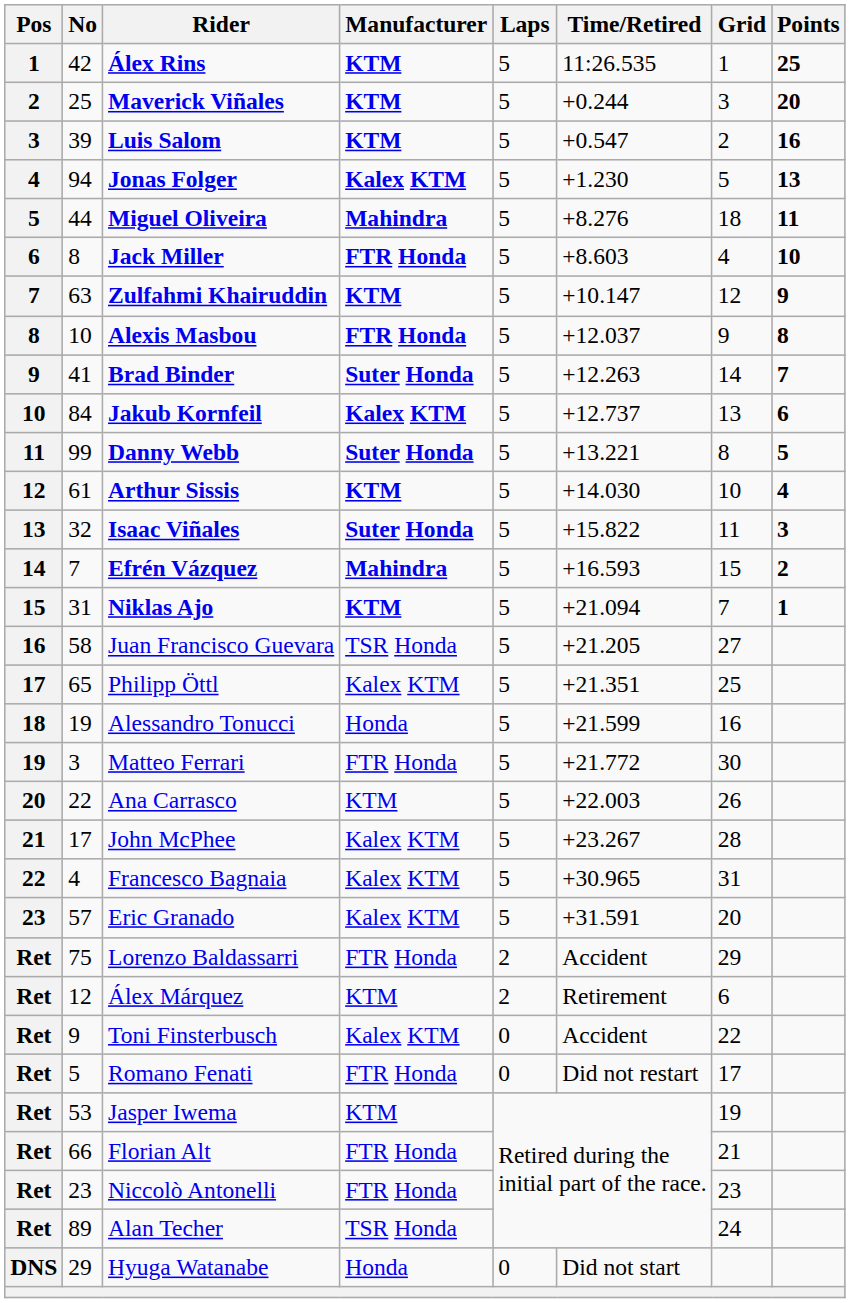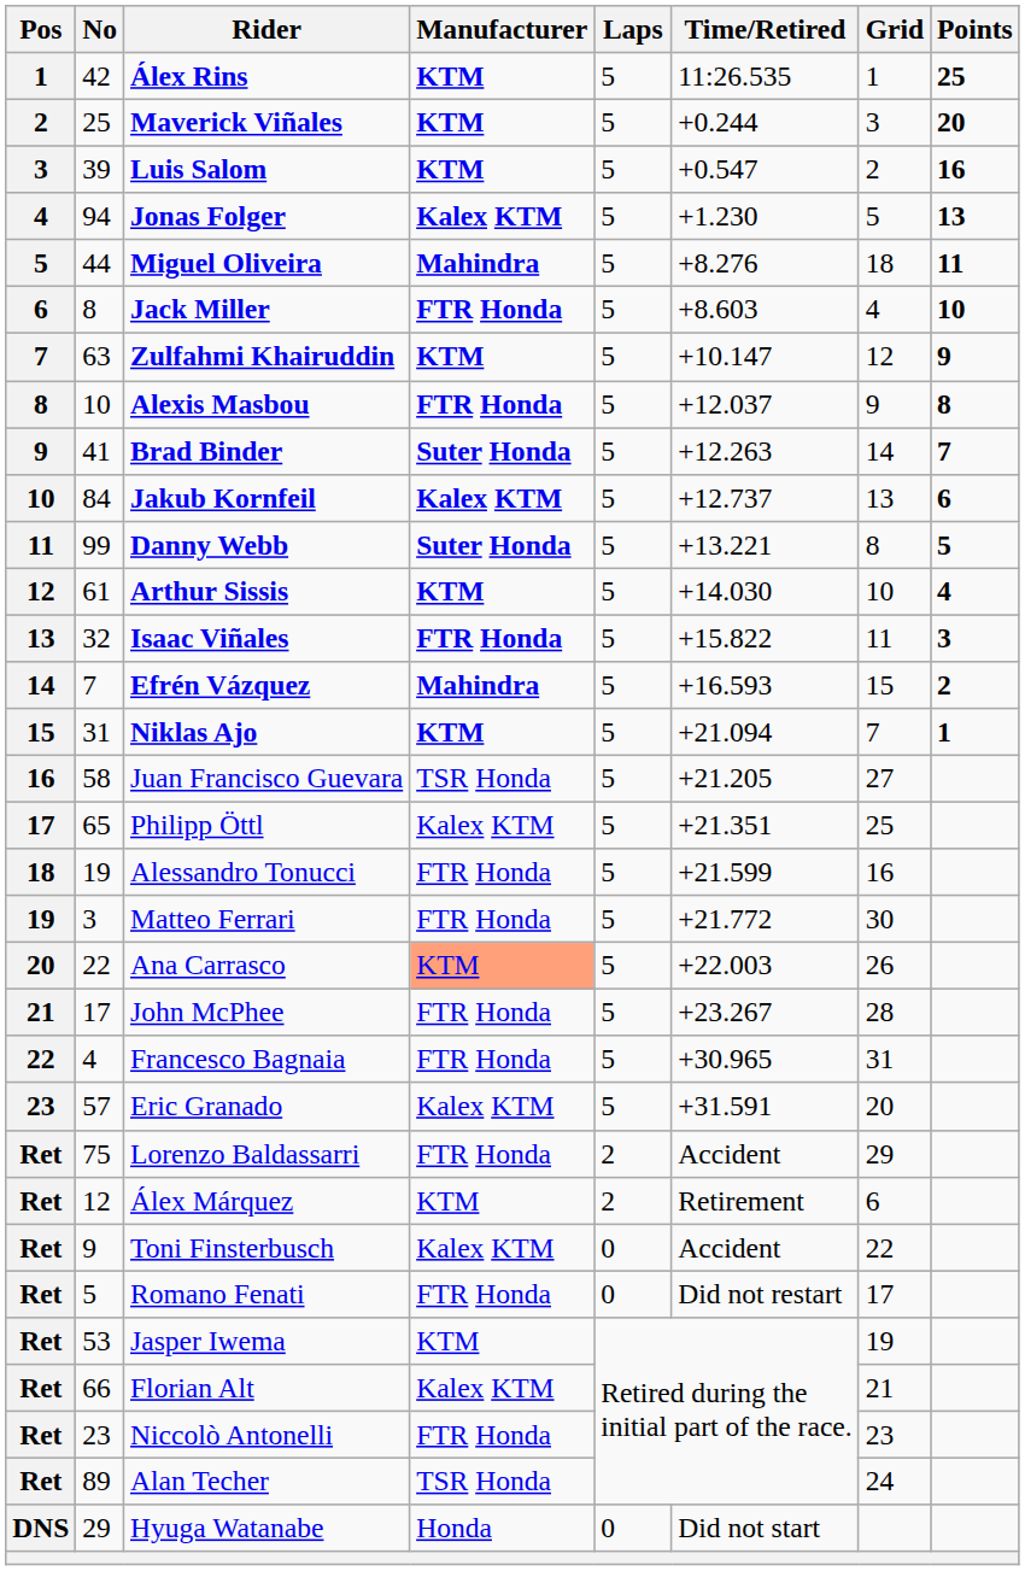Isaac Viñales | Manufacturer: Suter Honda -> FTR Honda
Alessandro Tonucci | Manufacturer: Honda -> FTR Honda
Ana Carrasco | Manufacturer: no background -> lightsalmon background
John McPhee | Manufacturer: Kalex KTM -> FTR Honda
Francesco Bagnaia | Manufacturer: Kalex KTM -> FTR Honda
Florian Alt | Manufacturer: FTR Honda -> Kalex KTM
